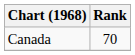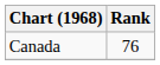Canada | Rank: 70 -> 76
